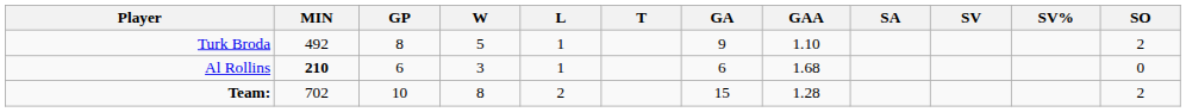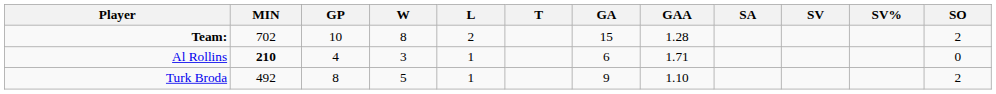rows swapped: Turk Broda <-> Team:
Al Rollins | GP: 6 -> 4
Al Rollins | GAA: 1.68 -> 1.71
